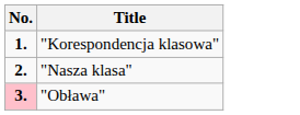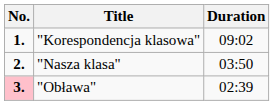+ column: Duration | 09:02 | 03:50 | 02:39
